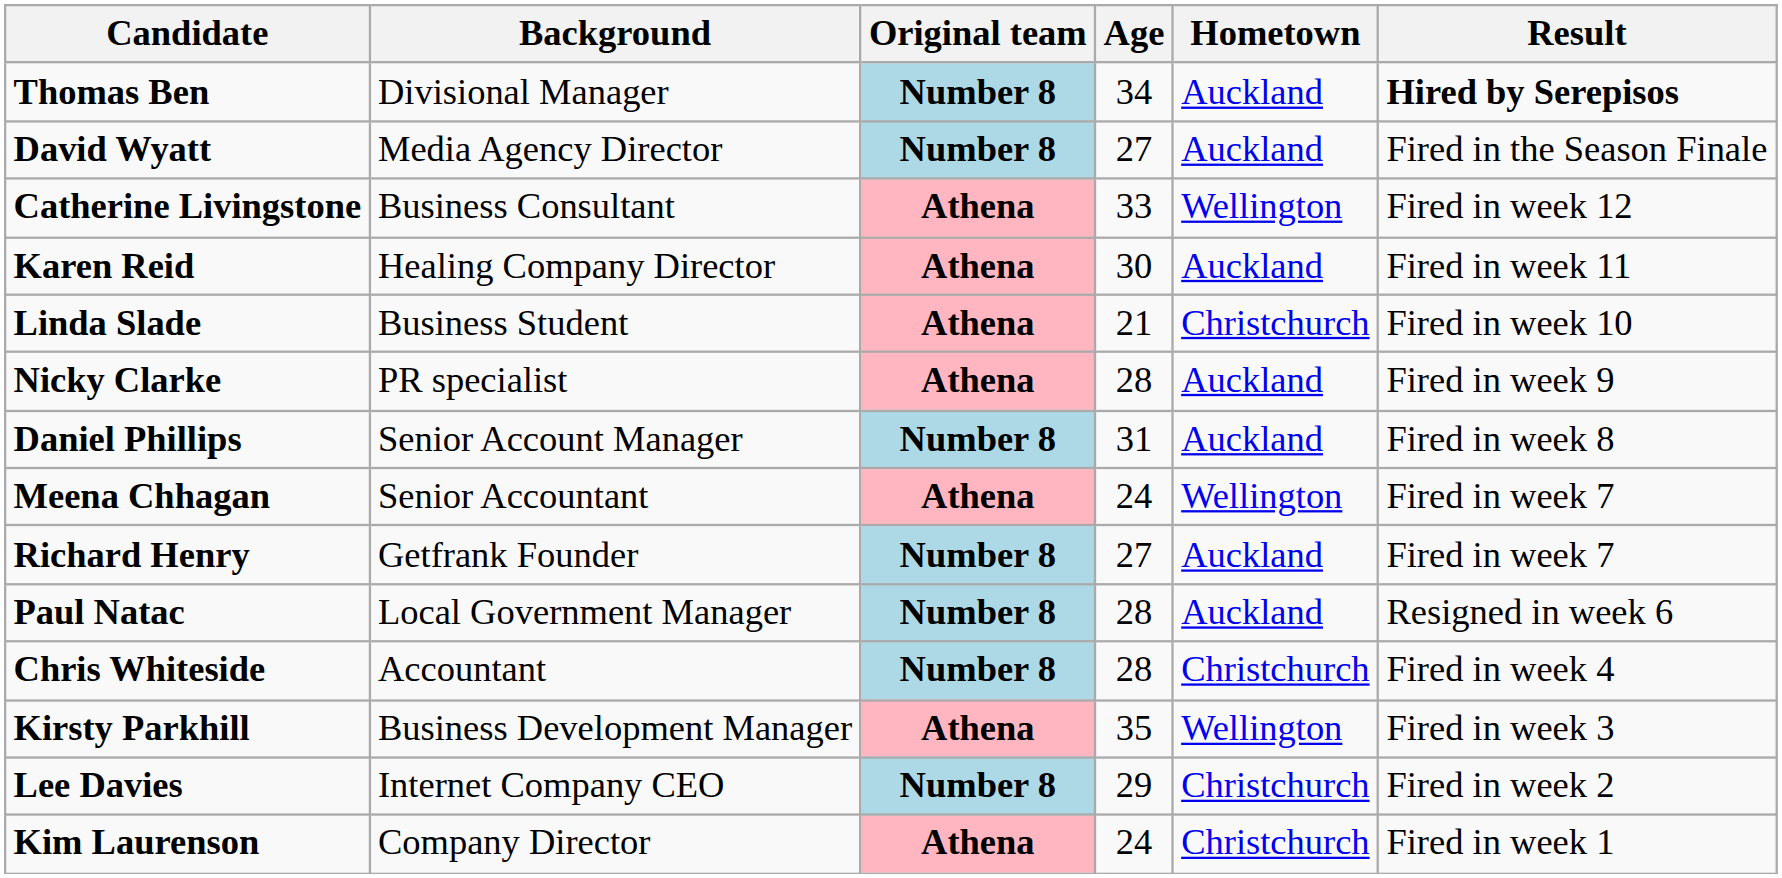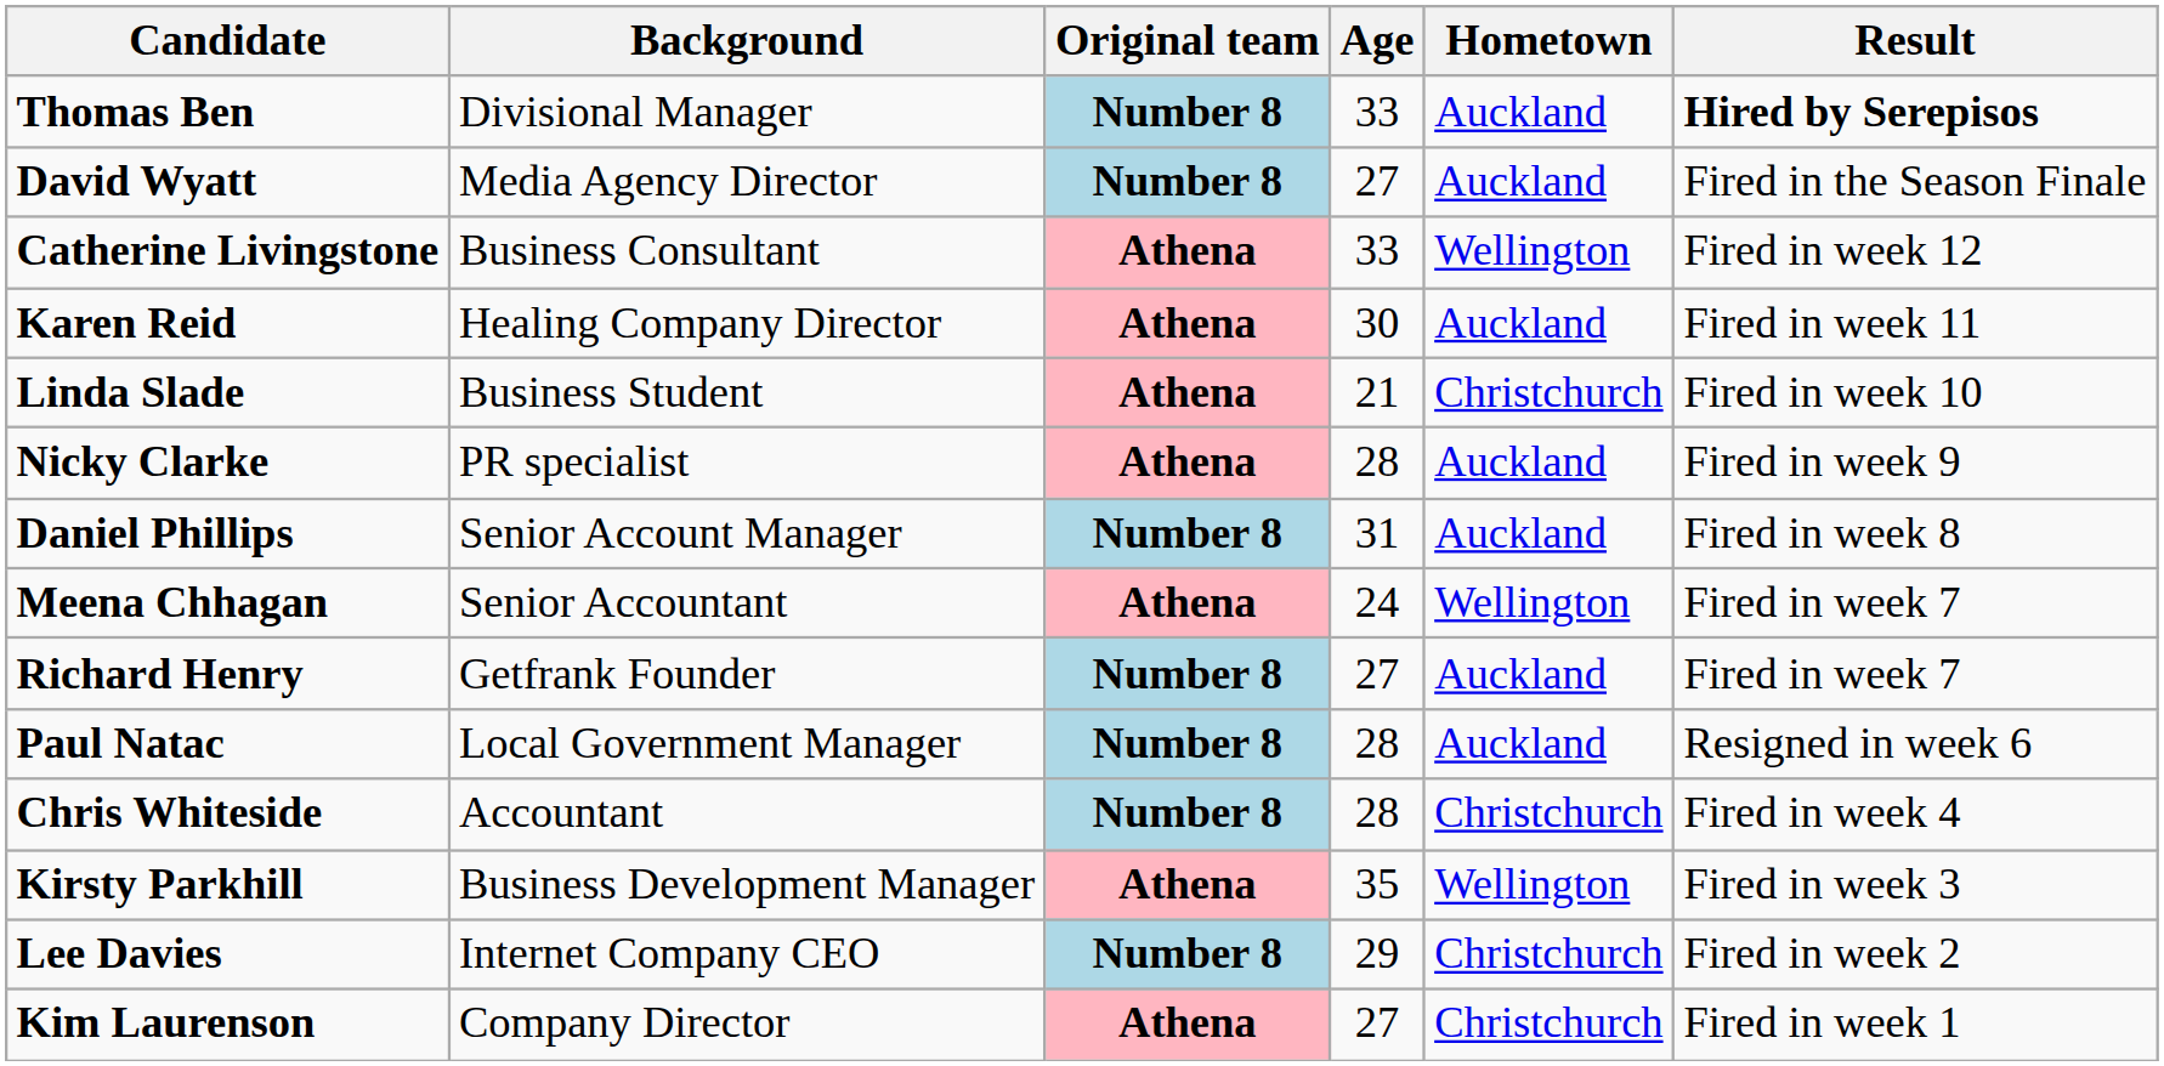Thomas Ben | Age: 34 -> 33
Kim Laurenson | Age: 24 -> 27
